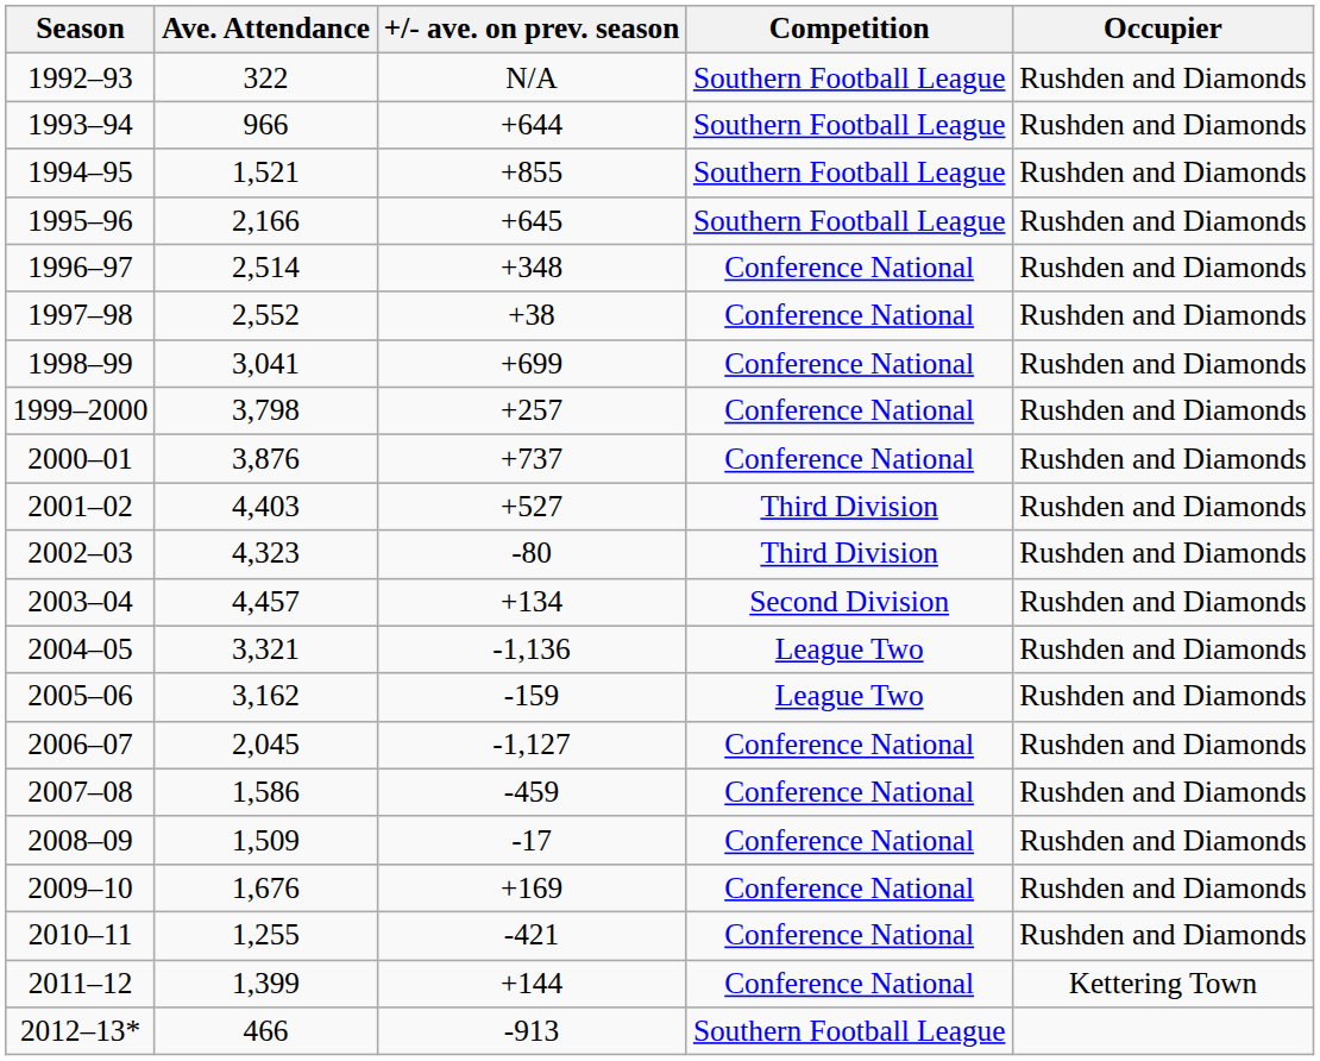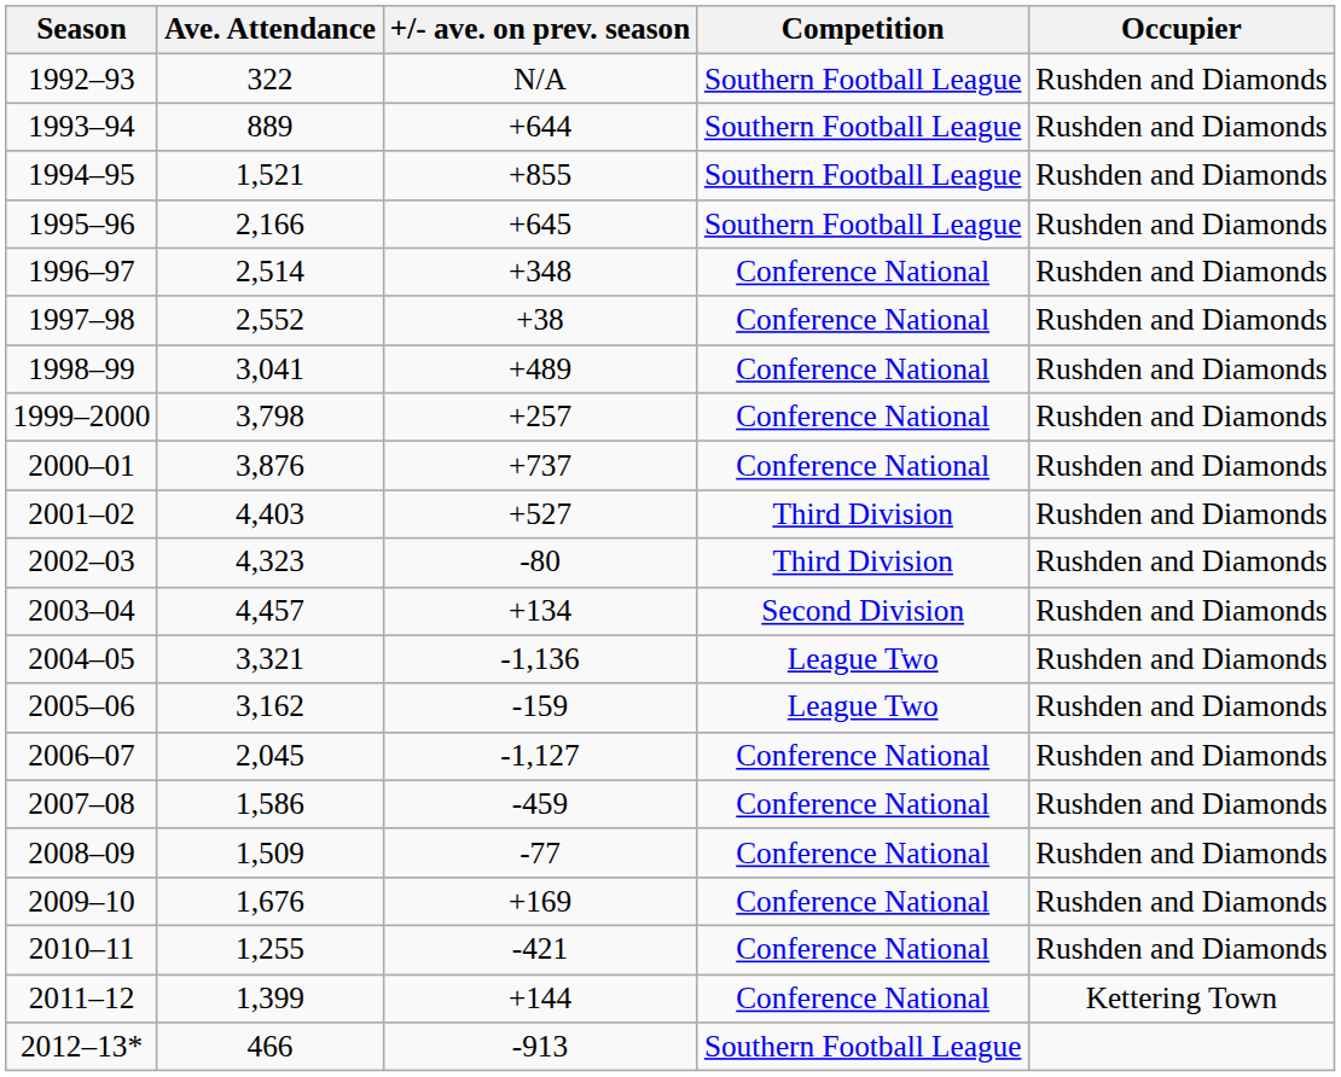1993–94 | Ave. Attendance: 966 -> 889
1998–99 | +/- ave. on prev. season: +699 -> +489
2008–09 | +/- ave. on prev. season: -17 -> -77
